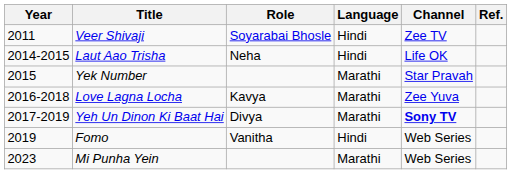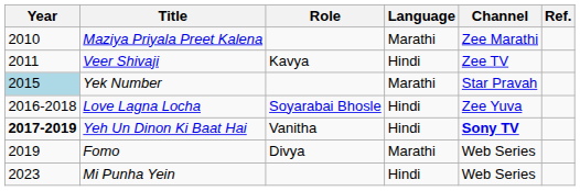+ row: 2010 | Maziya Priyala Preet Kalena | Marathi | Zee Marathi
Veer Shivaji | Role: Soyarabai Bhosle -> Kavya
- row: 2014-2015 | Laut Aao Trisha | Neha | Hindi | Life OK
Yek Number | Year: no background -> lightblue background
Love Lagna Locha | Role: Kavya -> Soyarabai Bhosle
Love Lagna Locha | Language: Marathi -> Hindi
Yeh Un Dinon Ki Baat Hai | Year: normal -> bold
Yeh Un Dinon Ki Baat Hai | Role: Divya -> Vanitha
Yeh Un Dinon Ki Baat Hai | Language: Marathi -> Hindi
Fomo | Role: Vanitha -> Divya
Fomo | Language: Hindi -> Marathi
Mi Punha Yein | Language: Marathi -> Hindi
